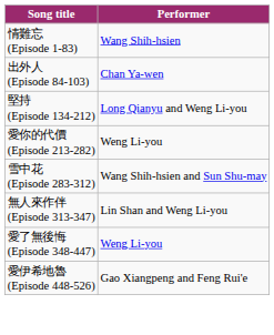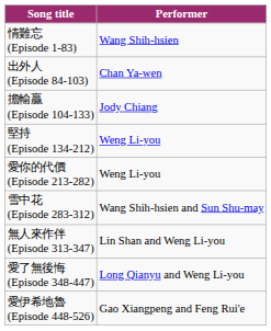+ row: 擔輸贏 (Episode 104-133) | Jody Chiang
堅持 (Episode 134-212) | Performer: Long Qianyu and Weng Li-you -> Weng Li-you
愛了無後悔 (Episode 348-447) | Performer: Weng Li-you -> Long Qianyu and Weng Li-you
